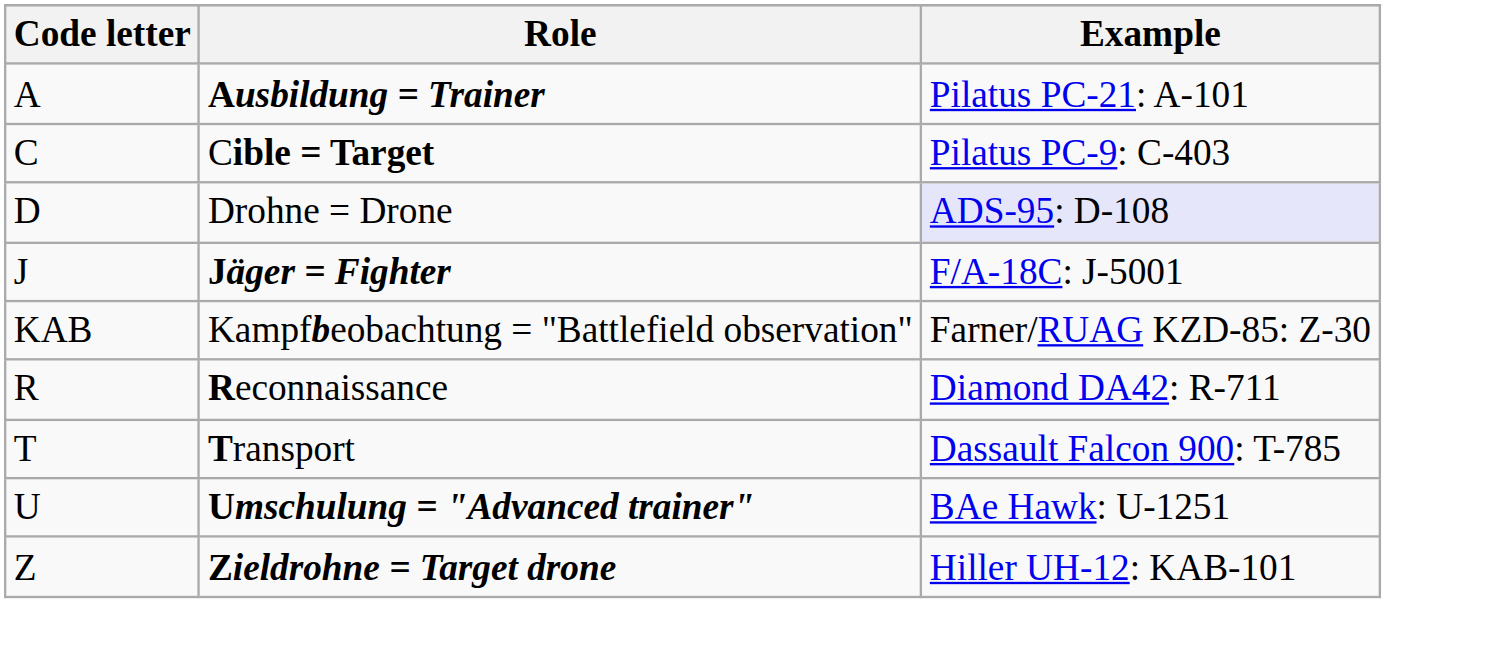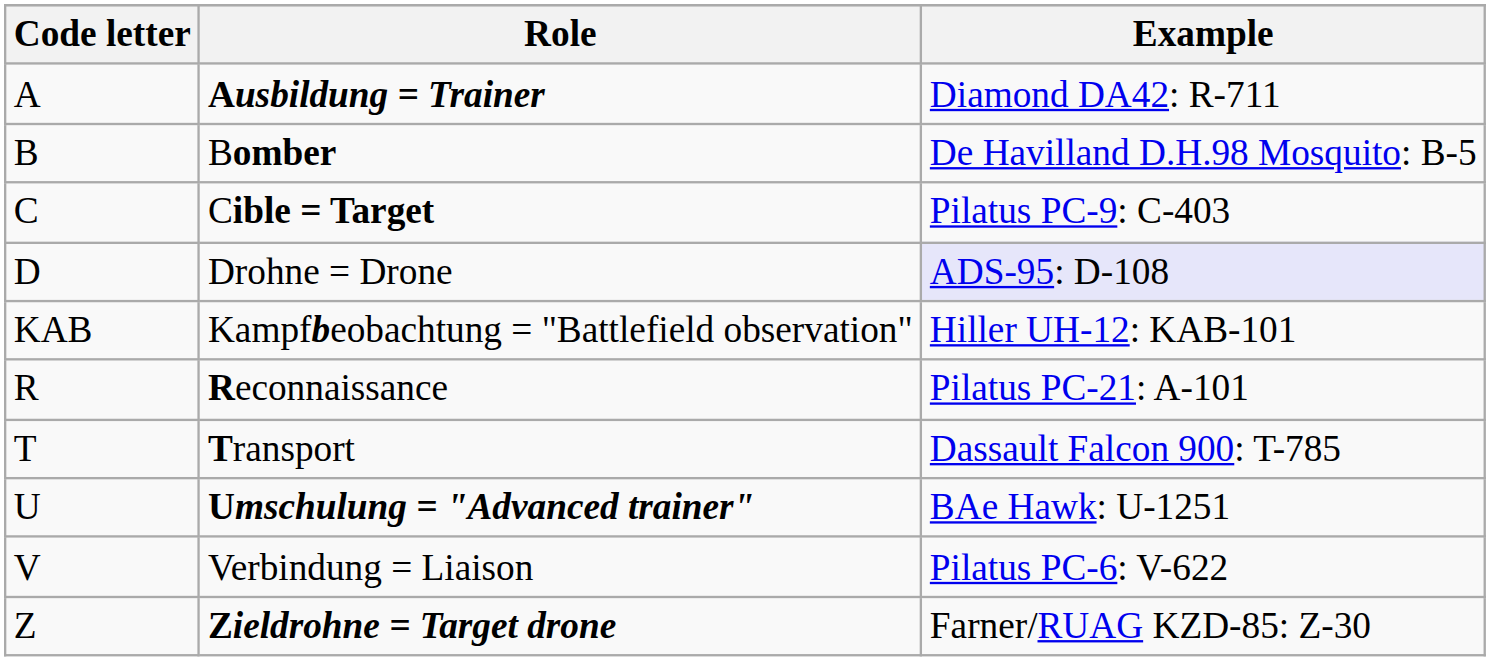Ausbildung = Trainer | Example: Pilatus PC-21: A-101 -> Diamond DA42: R-711
+ row: B | Bomber | De Havilland D.H.98 Mosquito: B-5
- row: J | Jäger = Fighter | F/A-18C: J-5001
Kampfbeobachtung = "Battlefield observation" | Example: Farner/RUAG KZD-85: Z-30 -> Hiller UH-12: KAB-101
Reconnaissance | Example: Diamond DA42: R-711 -> Pilatus PC-21: A-101
+ row: V | Verbindung = Liaison | Pilatus PC-6: V-622
Zieldrohne = Target drone | Example: Hiller UH-12: KAB-101 -> Farner/RUAG KZD-85: Z-30
